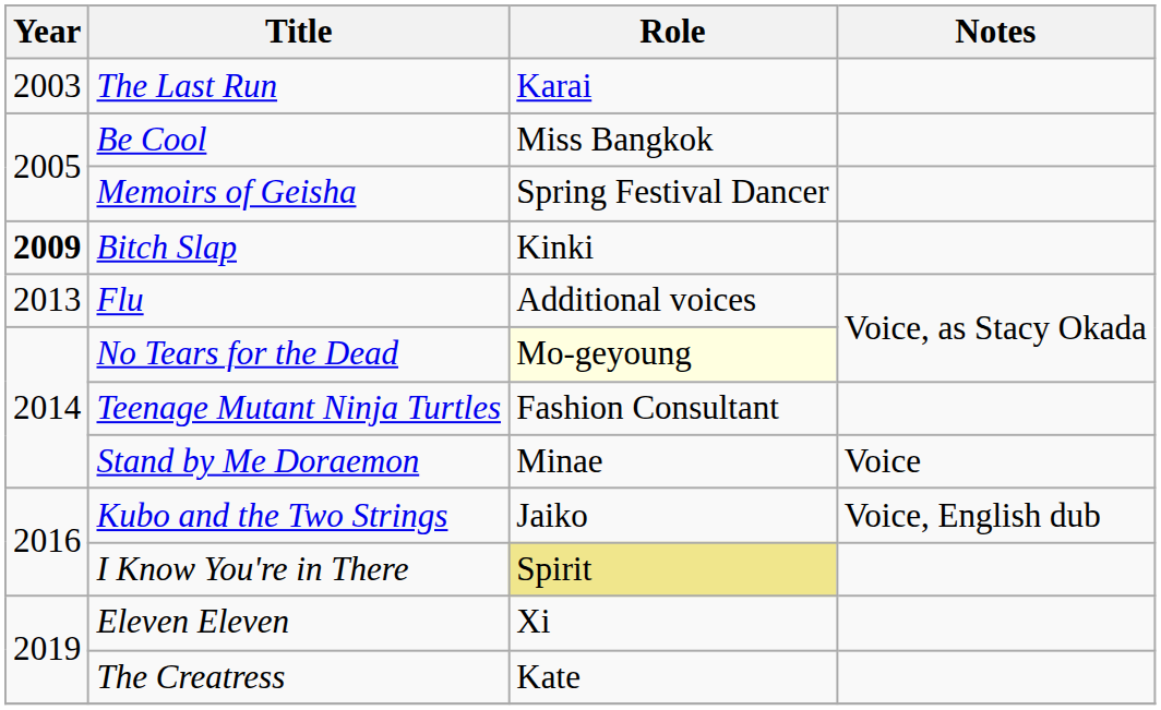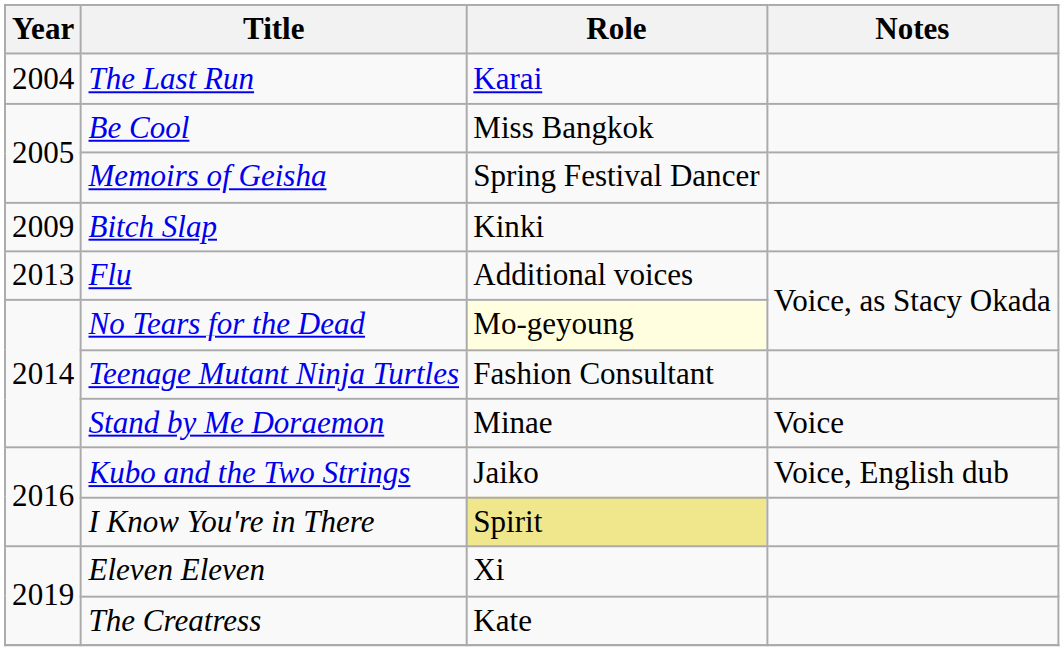The Last Run | Year: 2003 -> 2004
Bitch Slap | Year: bold -> normal
